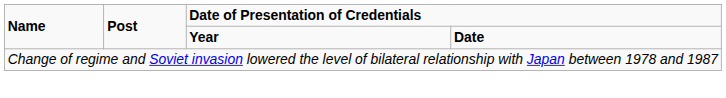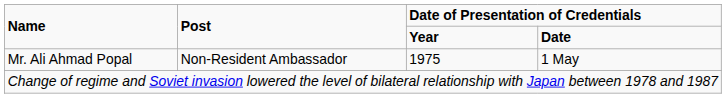+ row: Mr. Ali Ahmad Popal | Non-Resident Ambassador | 1975 | 1 May
